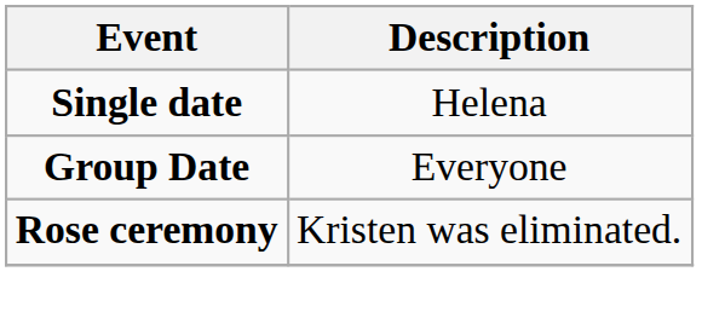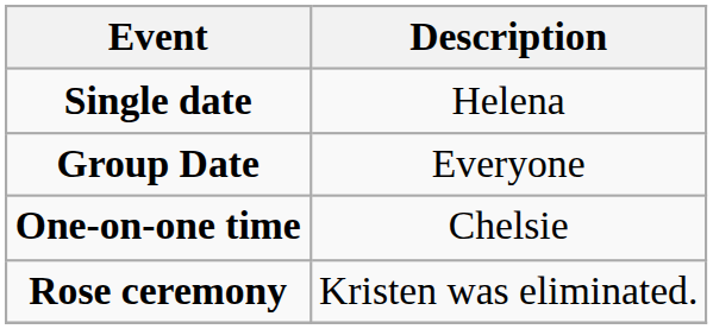+ row: One-on-one time | Chelsie
